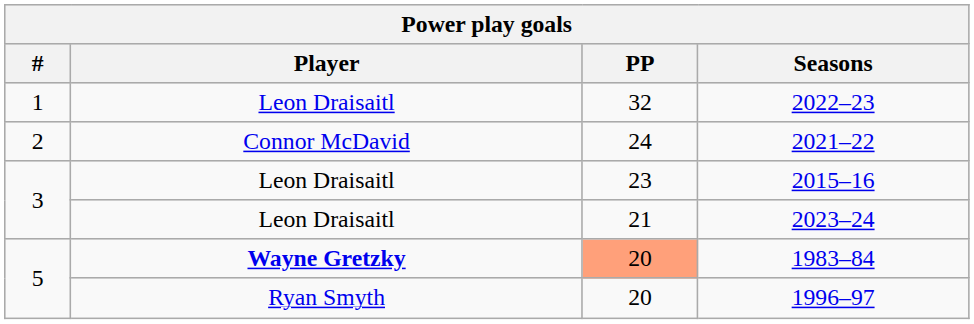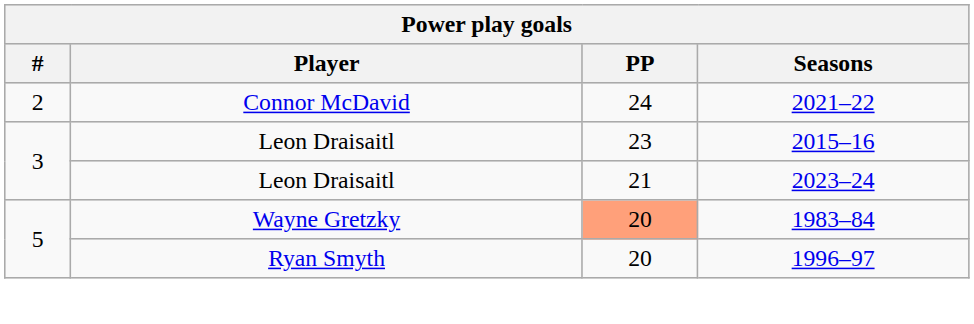- row: 1 | Leon Draisaitl | 32 | 2022–23
1983–84 | Player: bold -> normal
